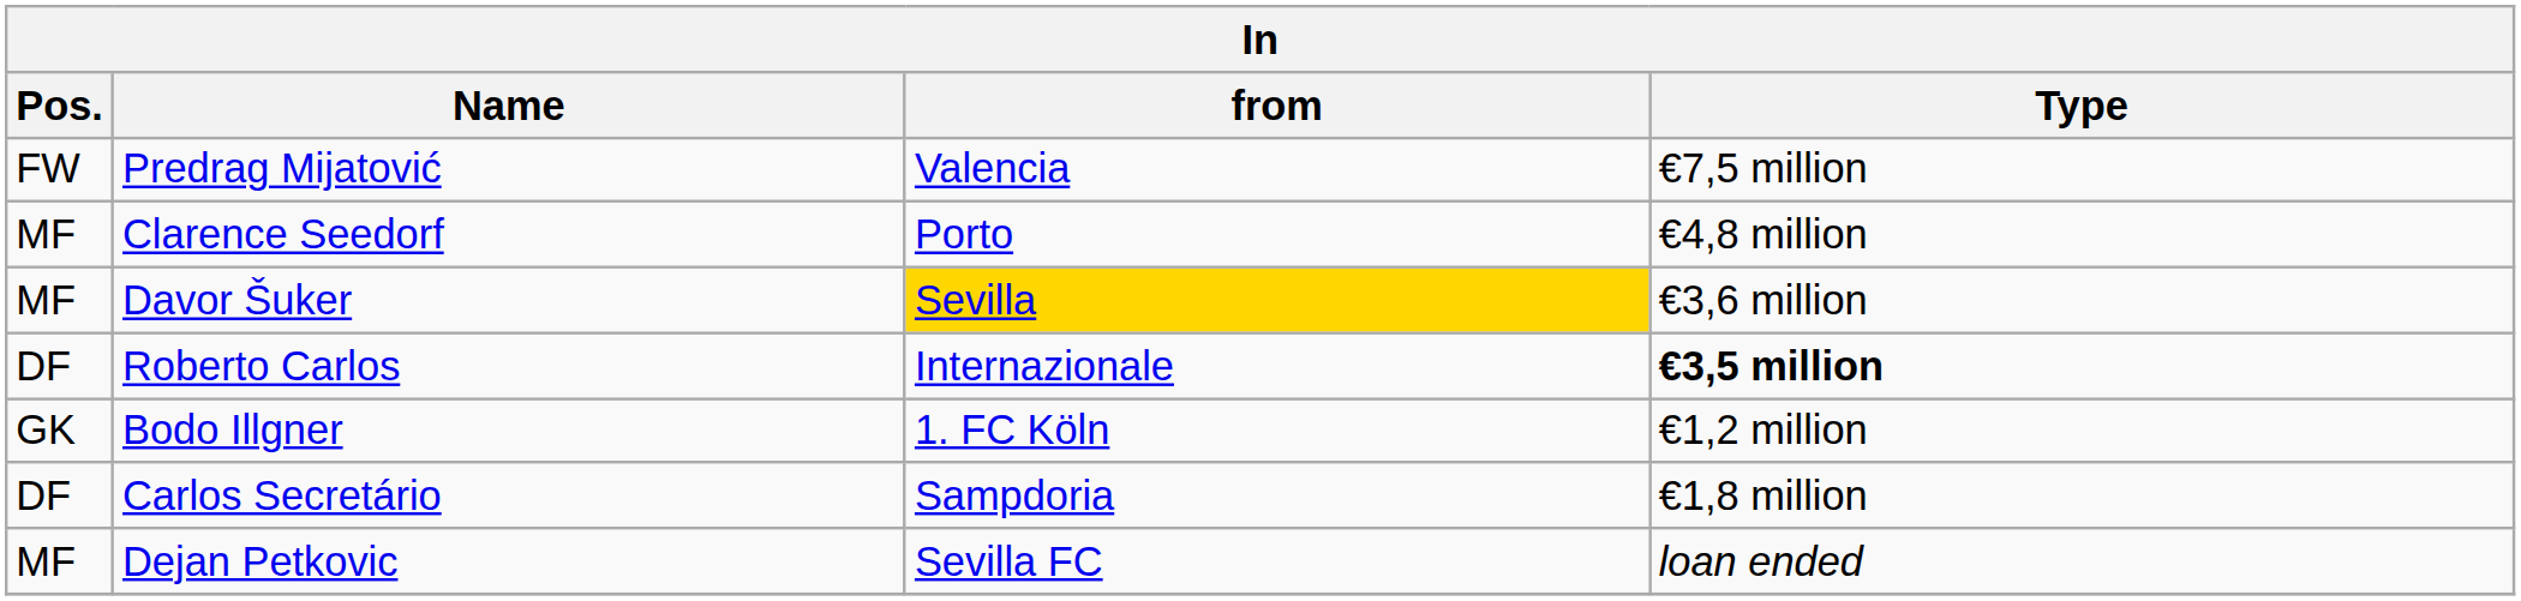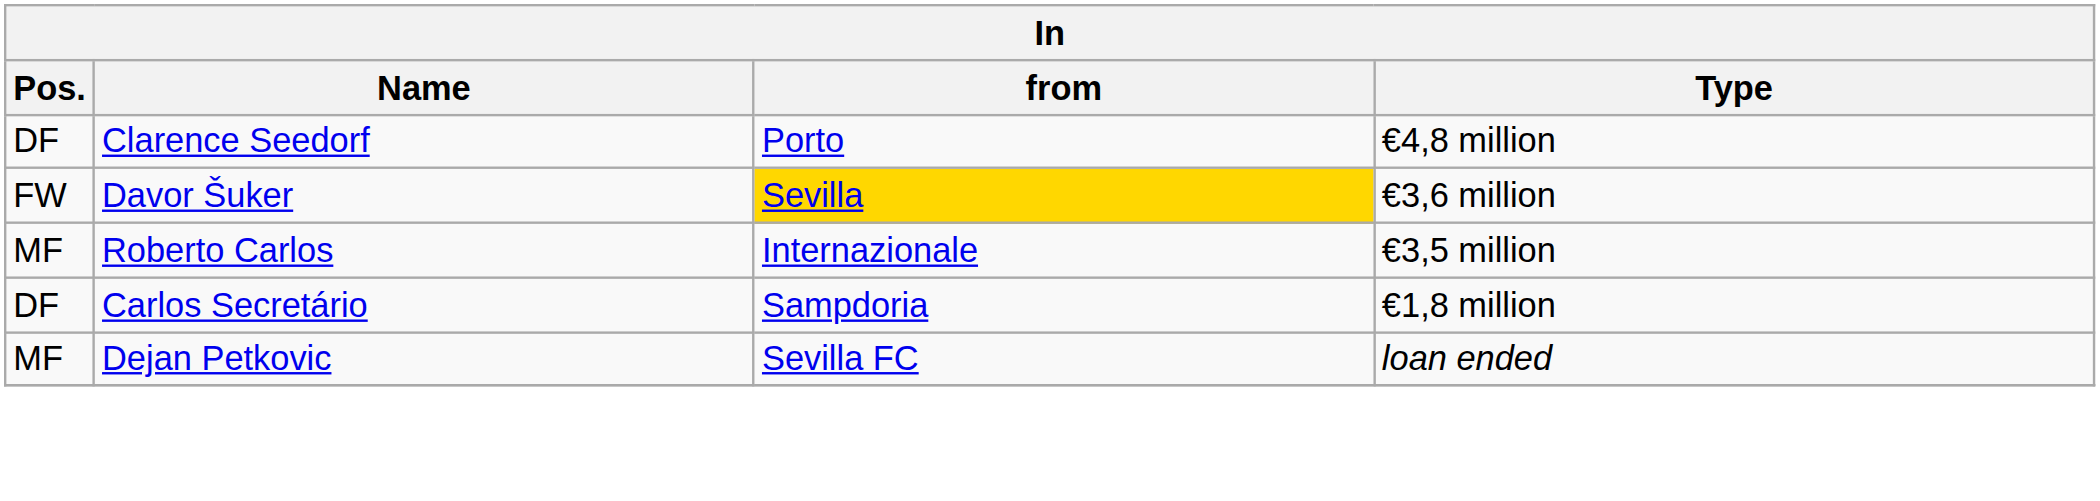- row: FW | Predrag Mijatović | Valencia | €7,5 million
Clarence Seedorf | Pos.: MF -> DF
Davor Šuker | Pos.: MF -> FW
Roberto Carlos | Pos.: DF -> MF
Roberto Carlos | Type: bold -> normal
- row: GK | Bodo Illgner | 1. FC Köln | €1,2 million
